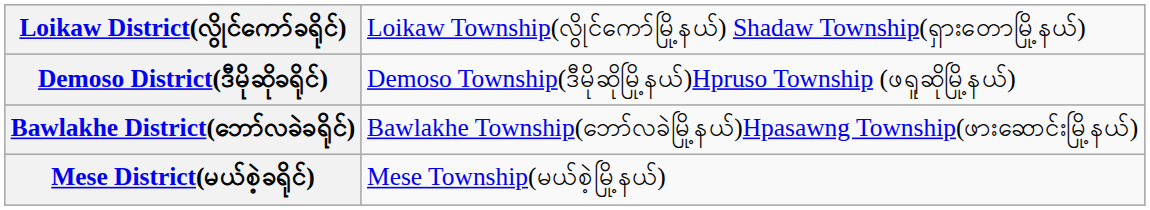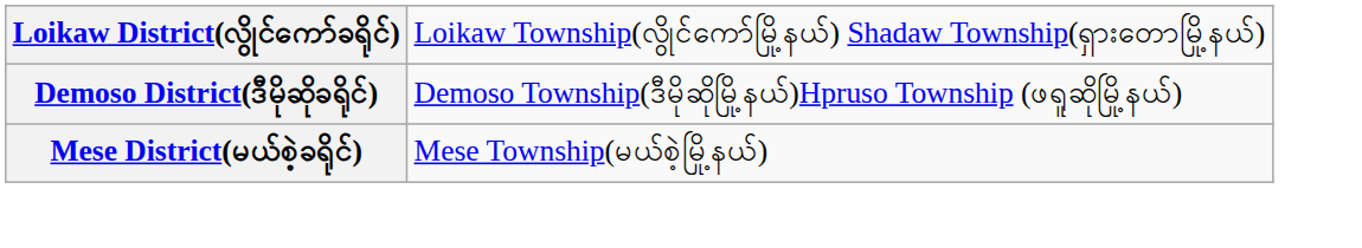- row: Bawlakhe District(ဘော်လခဲခရိုင်) | Bawlakhe Township(ဘော်လခဲမြို့နယ်)Hpasawng Township(ဖားဆောင်းမြို့နယ်)
